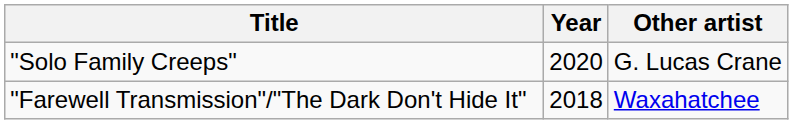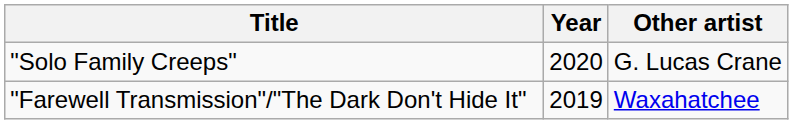"Farewell Transmission"/"The Dark Don't Hide It" | Year: 2018 -> 2019
